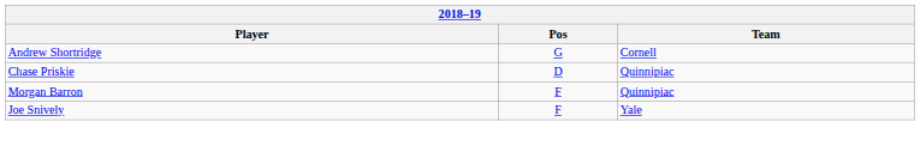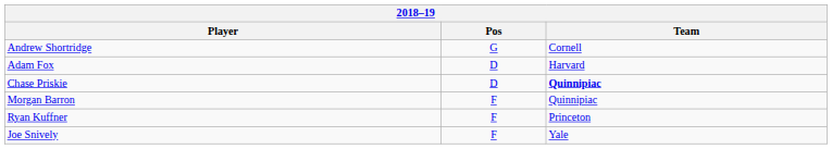+ row: Adam Fox | D | Harvard
Chase Priskie | Team: normal -> bold
+ row: Ryan Kuffner | F | Princeton
